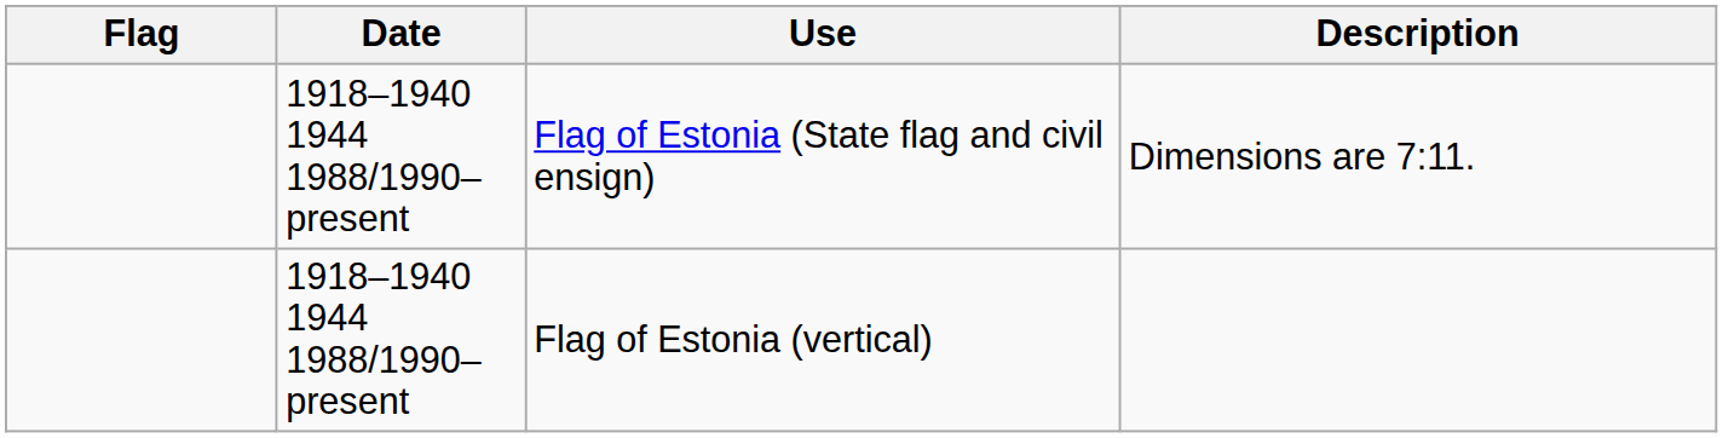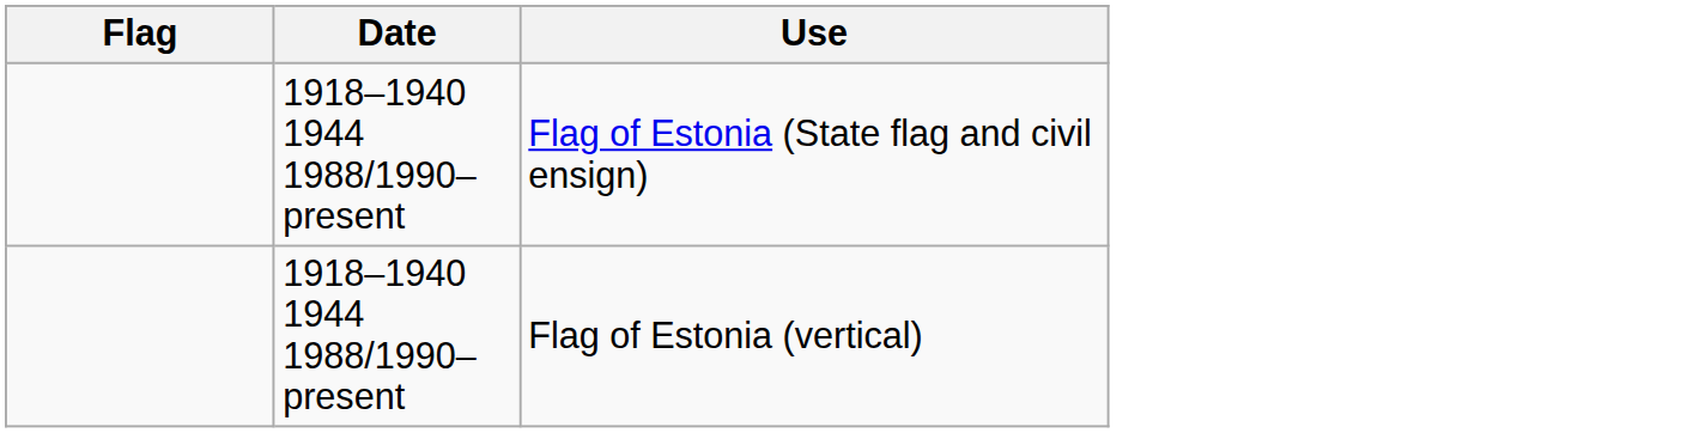- column: Description | Dimensions are 7:11.
